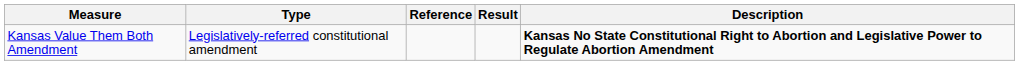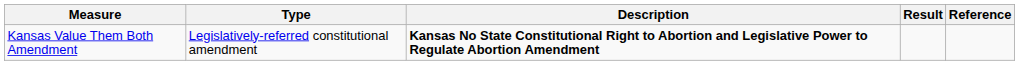columns swapped: Description <-> Reference
